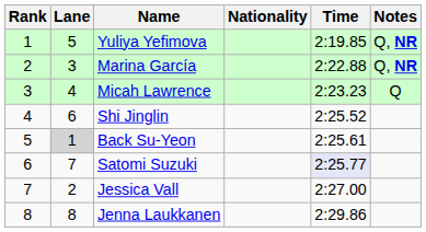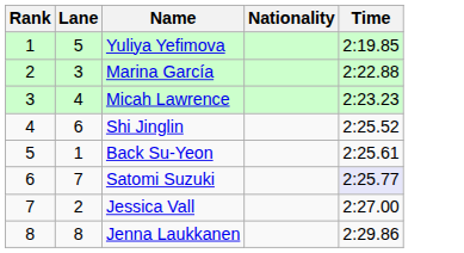- column: Notes | Q, NR | Q, NR | Q
Back Su-Yeon | Lane: lightgrey background -> no background
